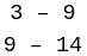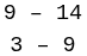rows swapped: 9 – 14 <-> 3 – 9
